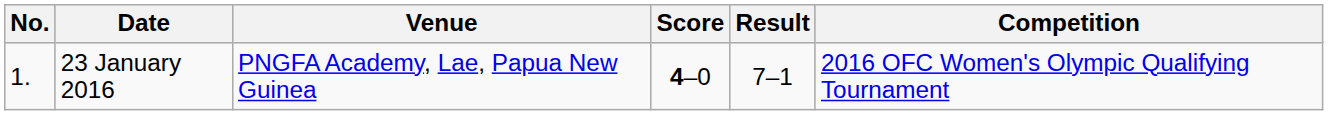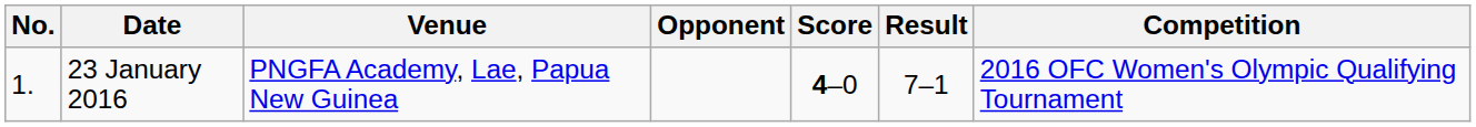+ column: Opponent
